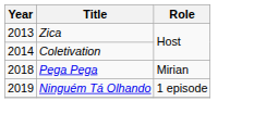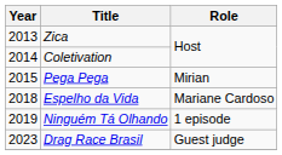Pega Pega | Year: 2018 -> 2015
+ row: 2018 | Espelho da Vida | Mariane Cardoso
+ row: 2023 | Drag Race Brasil | Guest judge
